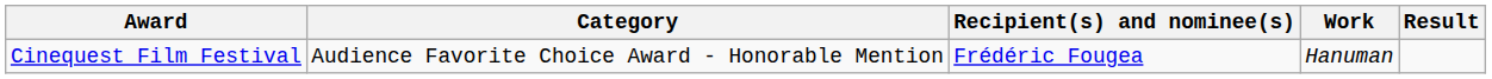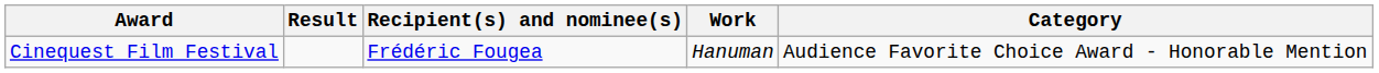columns swapped: Category <-> Result
